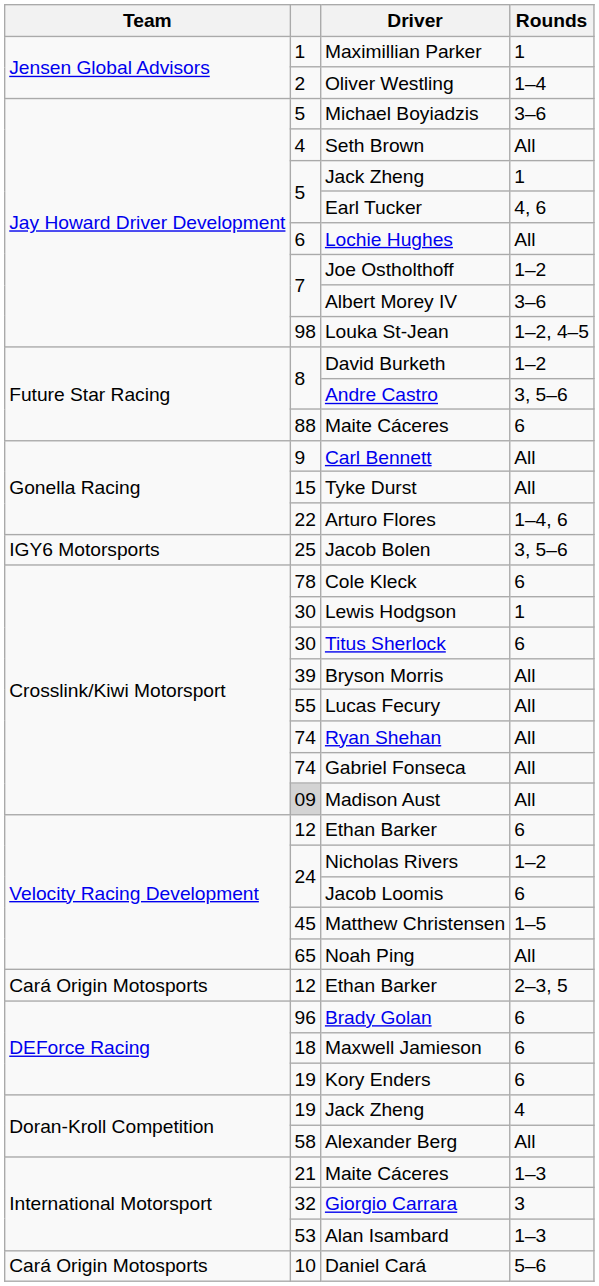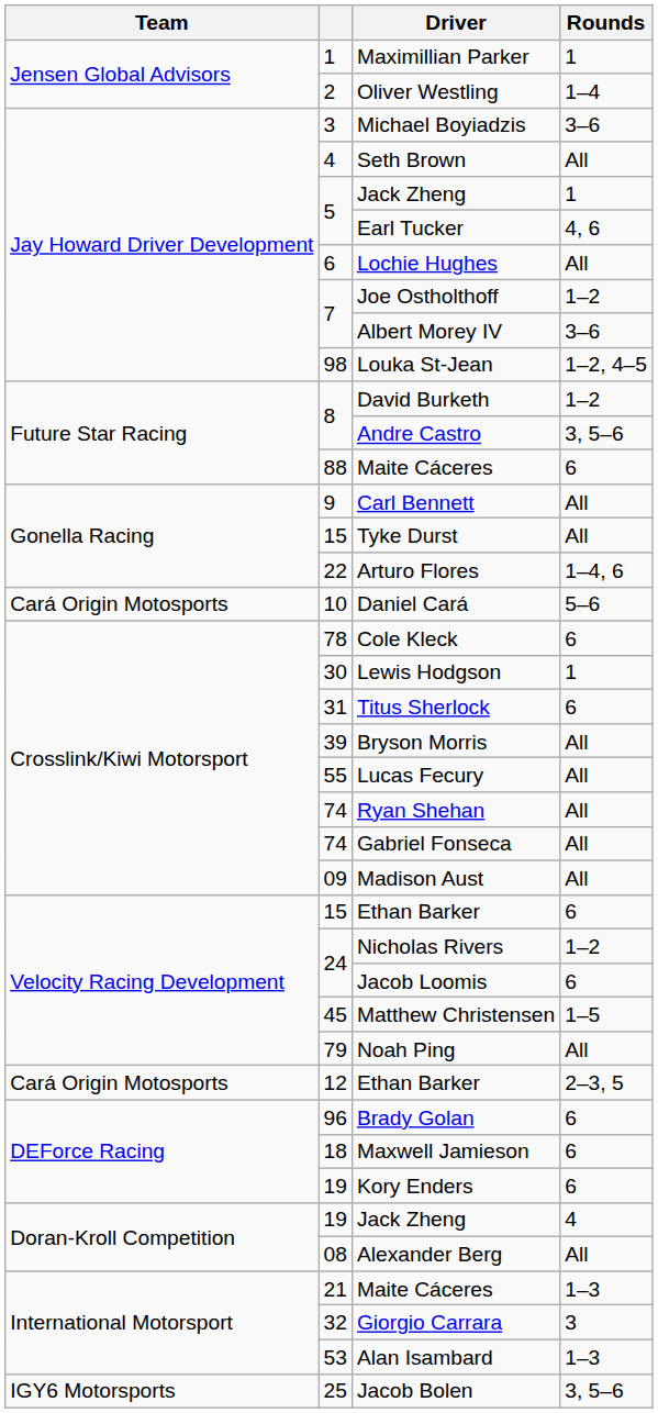Michael Boyiadzis | column 2: 5 -> 3
rows swapped: Daniel Cará <-> Jacob Bolen
Titus Sherlock | column 2: 30 -> 31
Madison Aust | column 2: lightgrey background -> no background
Ethan Barker / 6 | column 2: 12 -> 15
Noah Ping | column 2: 65 -> 79
Alexander Berg | column 2: 58 -> 08
